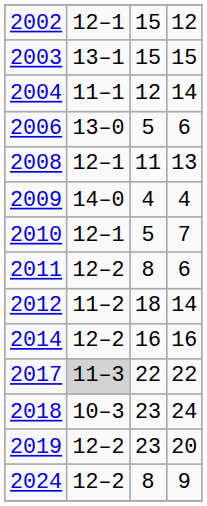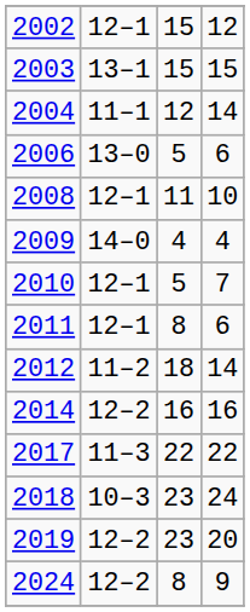2008 | column 4: 13 -> 10
2011 | column 2: 12–2 -> 12–1
2017 | column 2: lightgrey background -> no background
